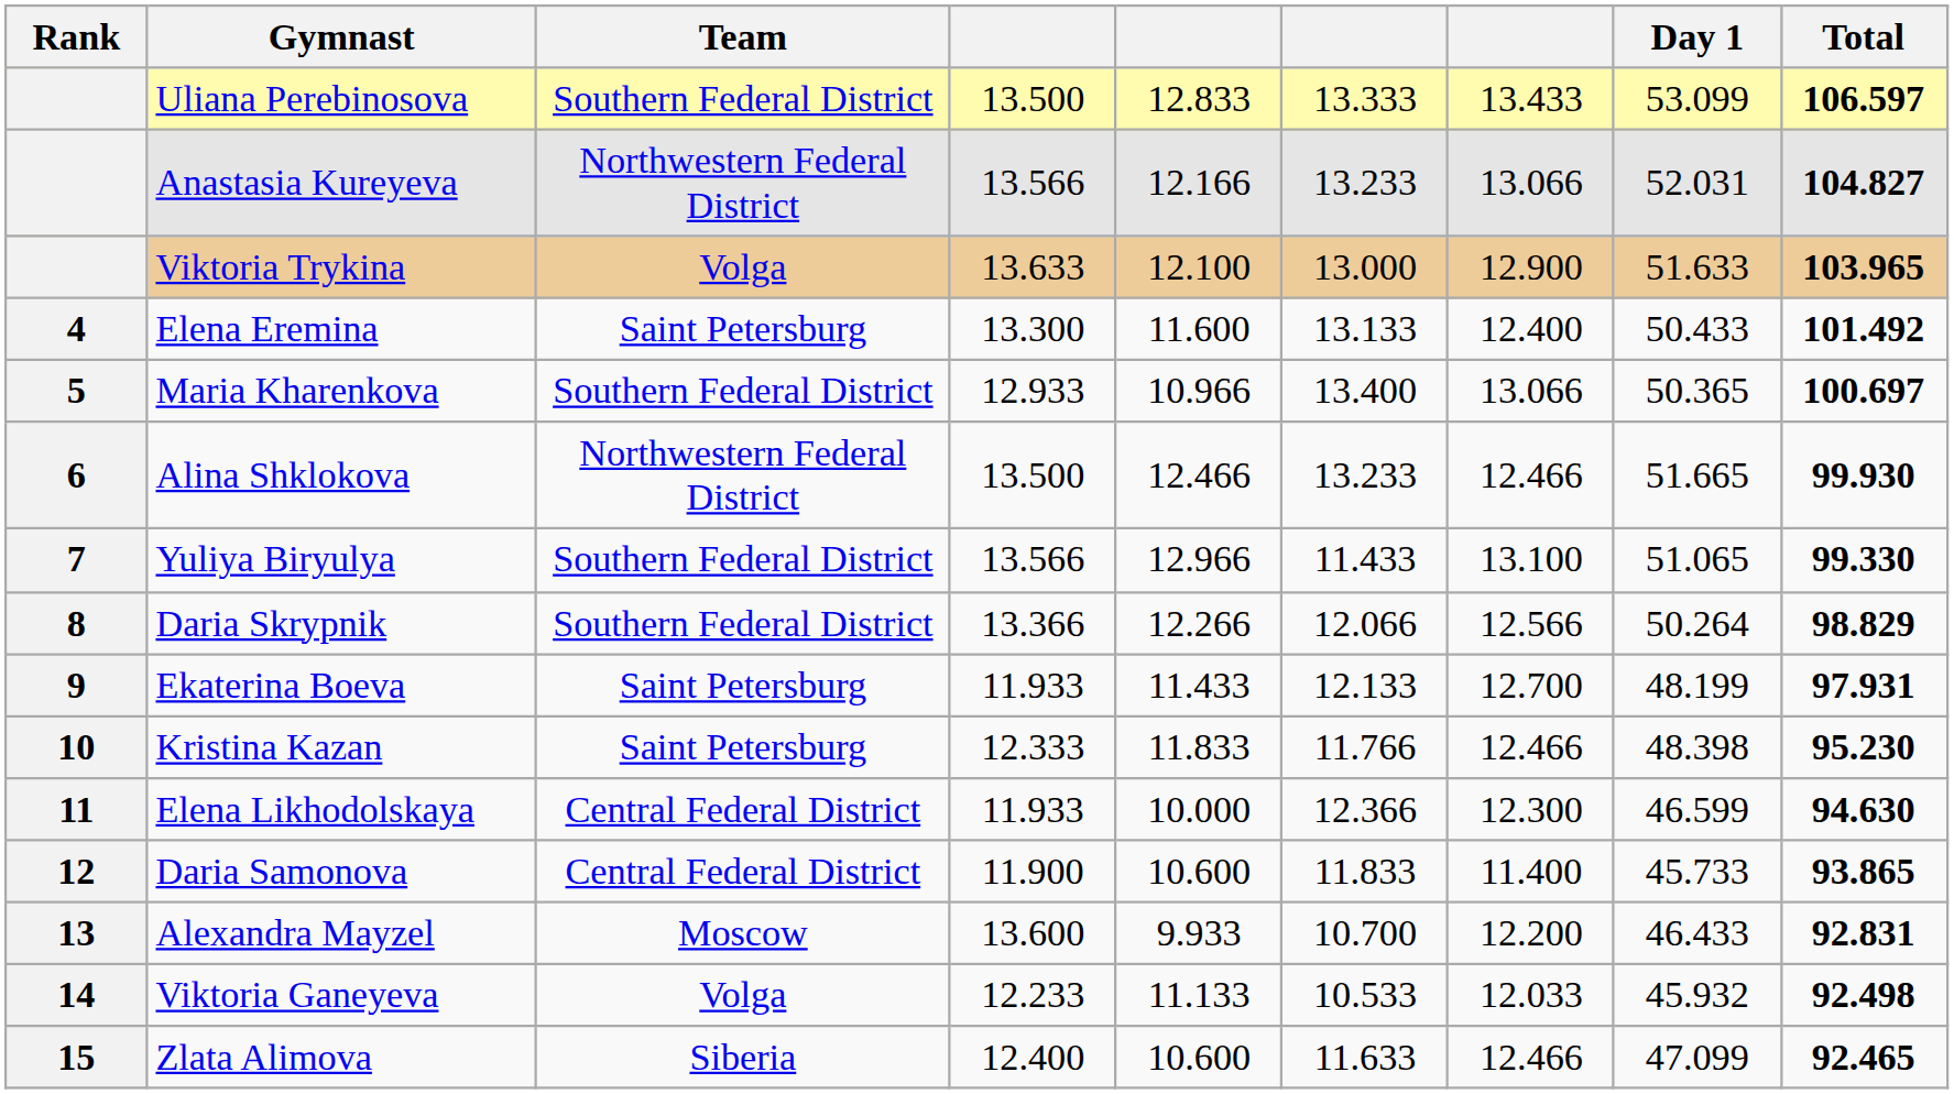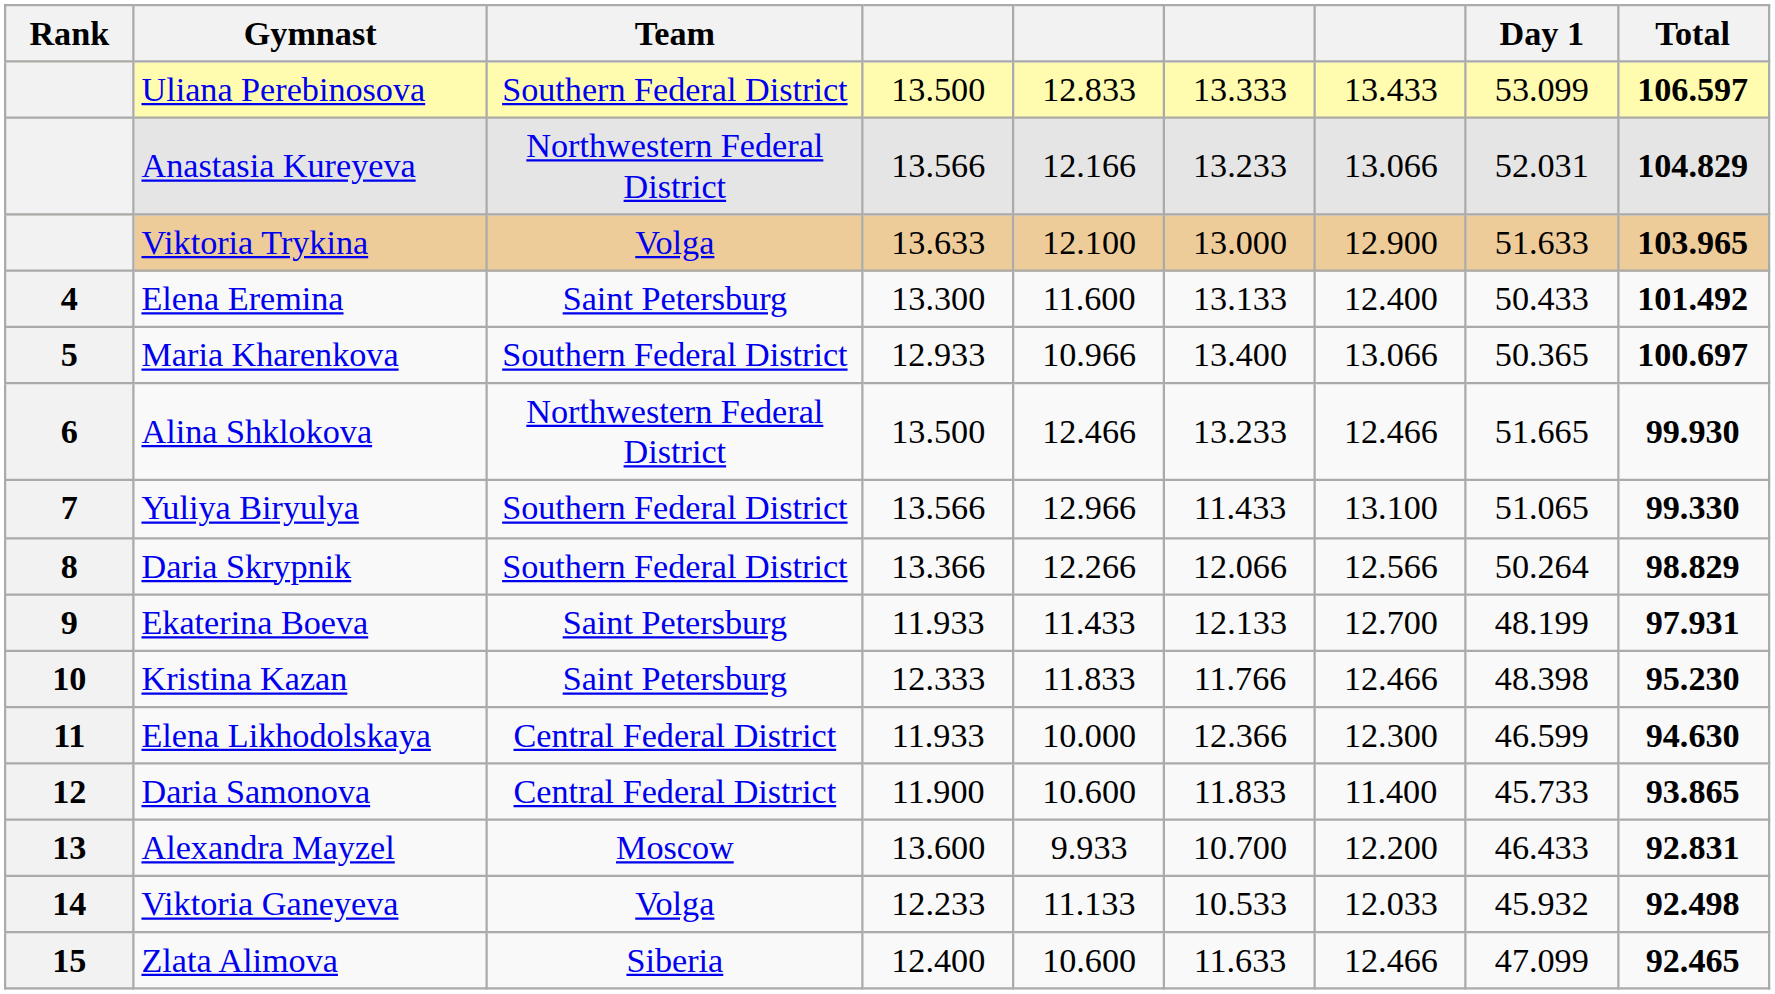Anastasia Kureyeva | Total: 104.827 -> 104.829
